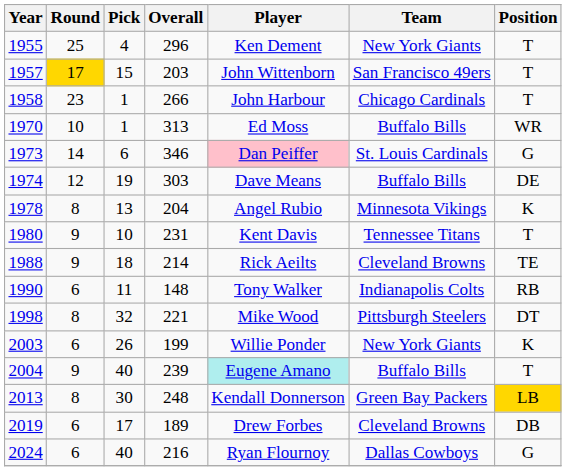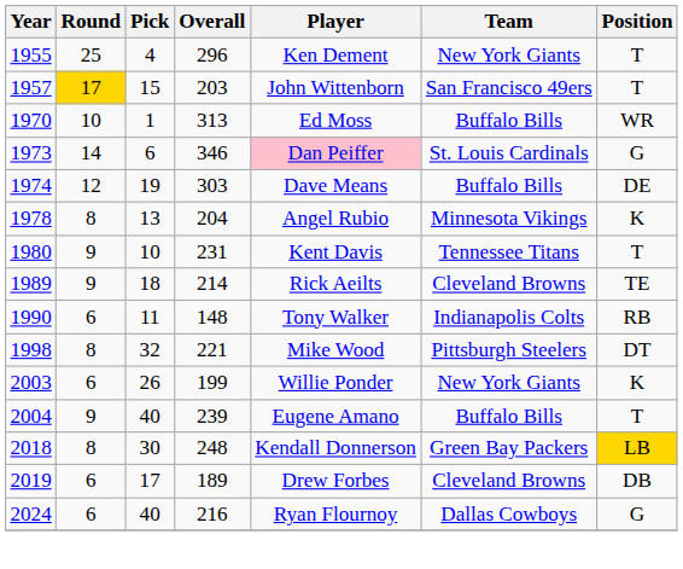- row: 1958 | 23 | 1 | 266 | John Harbour | Chicago Cardinals | T
214 | Year: 1988 -> 1989
239 | Player: paleturquoise background -> no background
248 | Year: 2013 -> 2018
